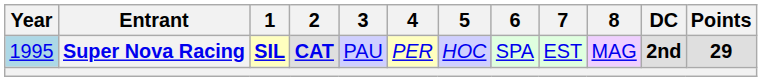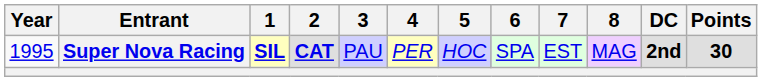Super Nova Racing | Year: lightblue background -> no background
Super Nova Racing | Points: 29 -> 30
